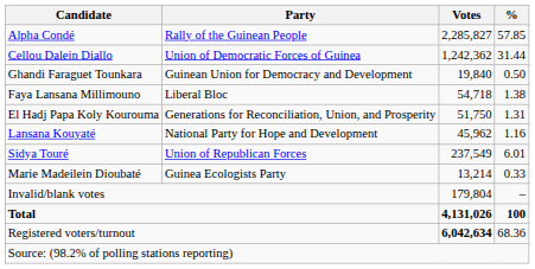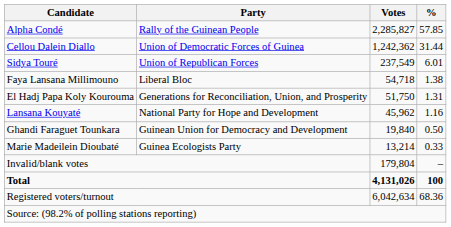rows swapped: Sidya Touré <-> Ghandi Faraguet Tounkara
Registered voters/turnout | Votes: bold -> normal
